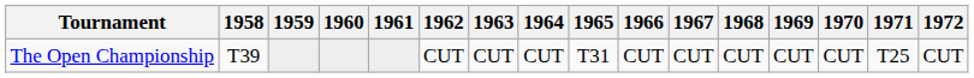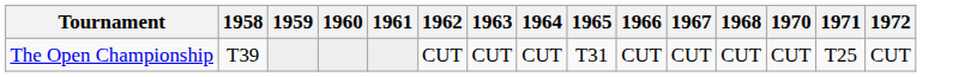- column: 1969 | CUT
